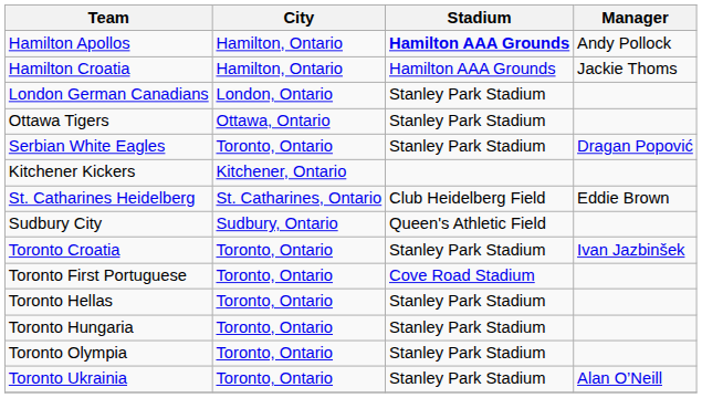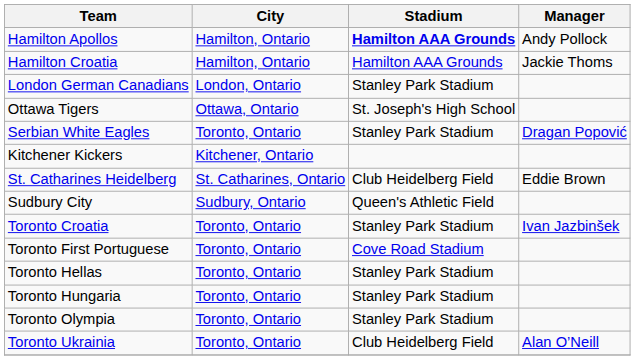Ottawa Tigers | Stadium: Stanley Park Stadium -> St. Joseph's High School
Toronto Ukrainia | Stadium: Stanley Park Stadium -> Club Heidelberg Field
